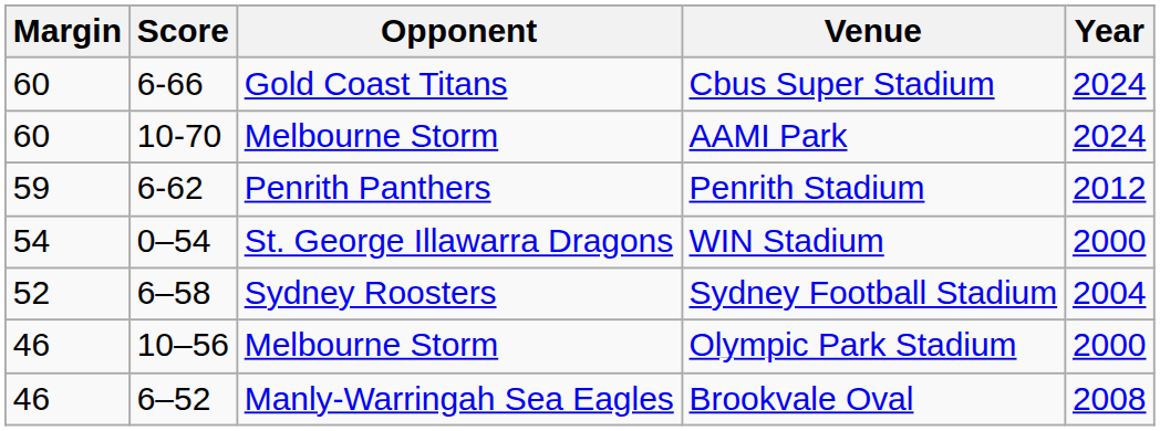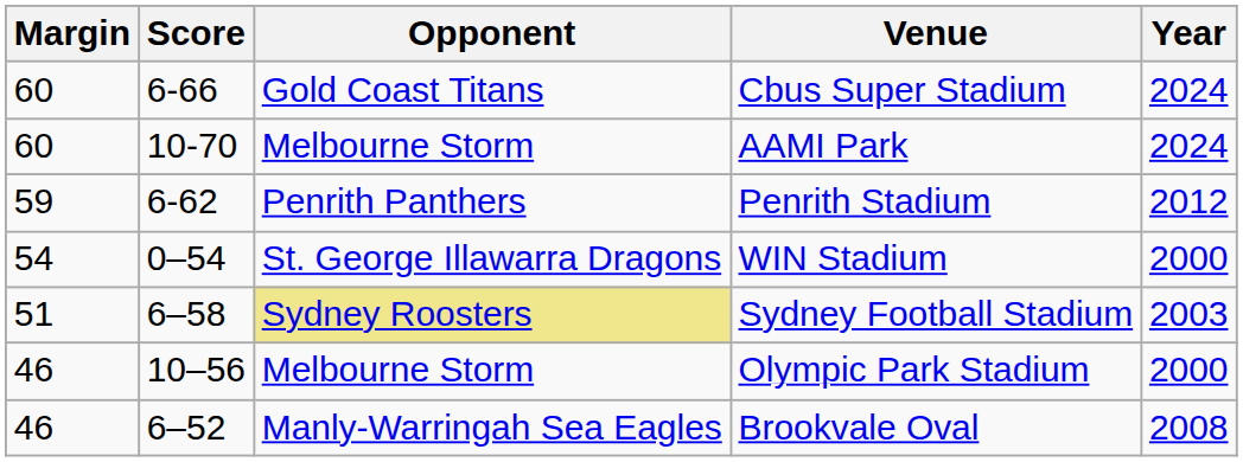Sydney Football Stadium | Margin: 52 -> 51
Sydney Football Stadium | Opponent: no background -> khaki background
Sydney Football Stadium | Year: 2004 -> 2003
